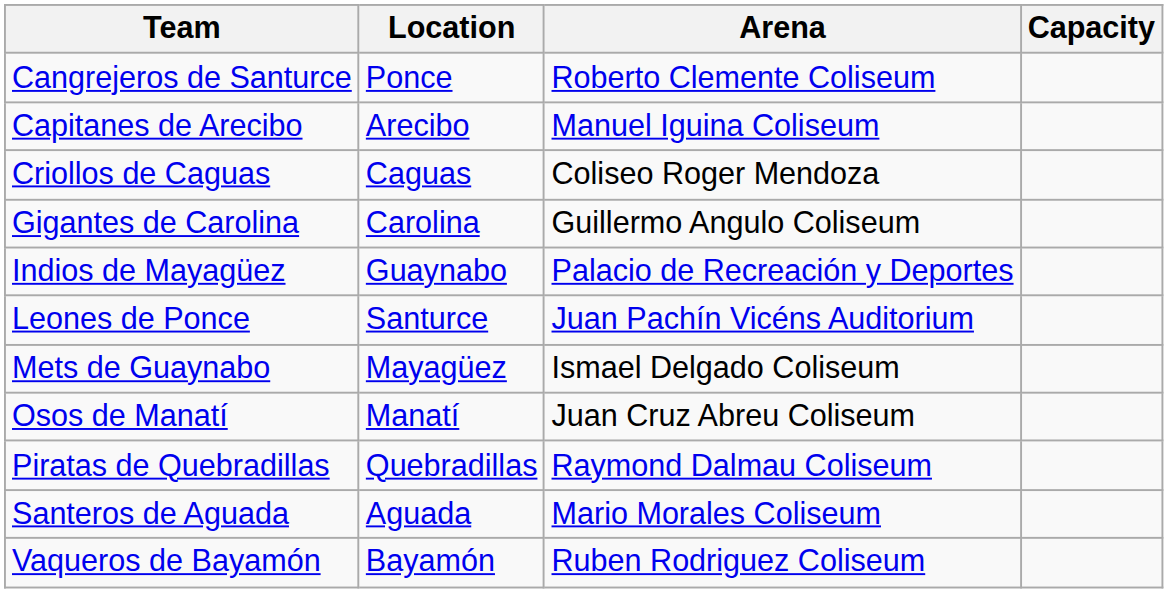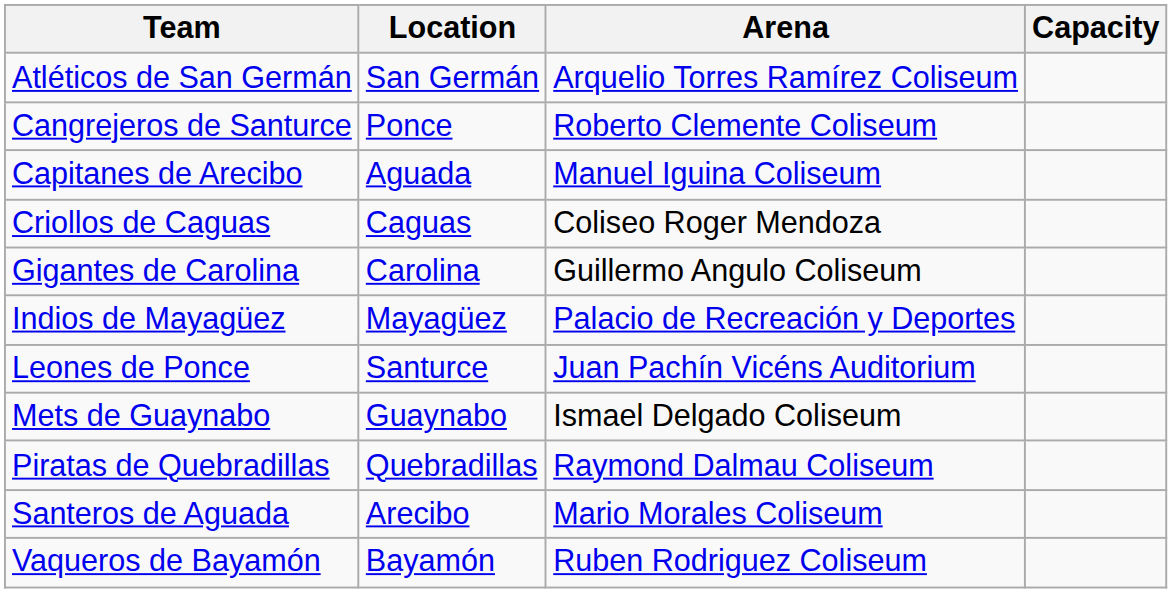+ row: Atléticos de San Germán | San Germán | Arquelio Torres Ramírez Coliseum
Capitanes de Arecibo | Location: Arecibo -> Aguada
Indios de Mayagüez | Location: Guaynabo -> Mayagüez
Mets de Guaynabo | Location: Mayagüez -> Guaynabo
- row: Osos de Manatí | Manatí | Juan Cruz Abreu Coliseum
Santeros de Aguada | Location: Aguada -> Arecibo
